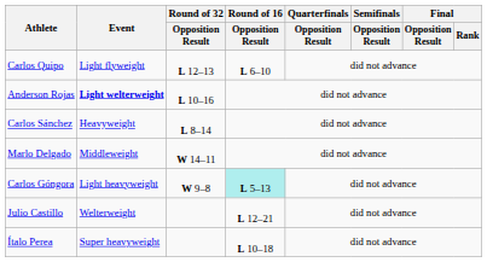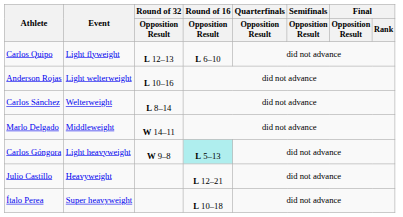Anderson Rojas | Event: bold -> normal
Carlos Sánchez | Event: Heavyweight -> Welterweight
Julio Castillo | Event: Welterweight -> Heavyweight
